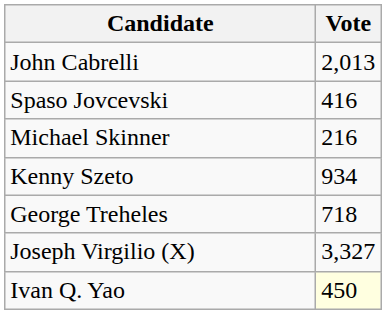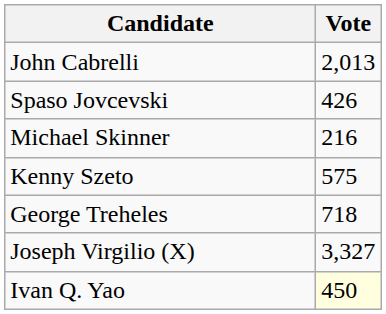Spaso Jovcevski | Vote: 416 -> 426
Kenny Szeto | Vote: 934 -> 575
